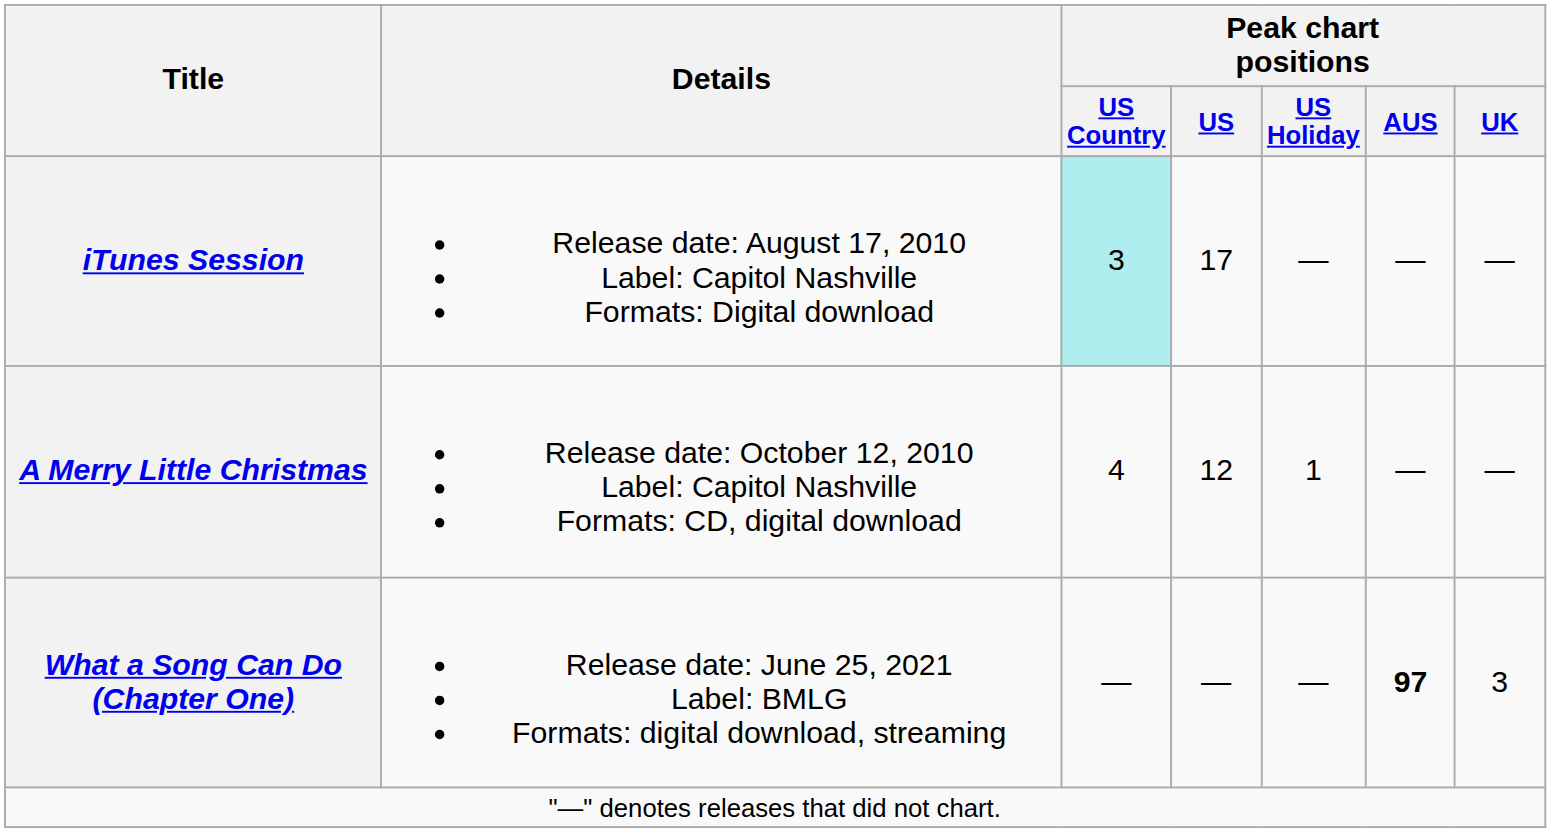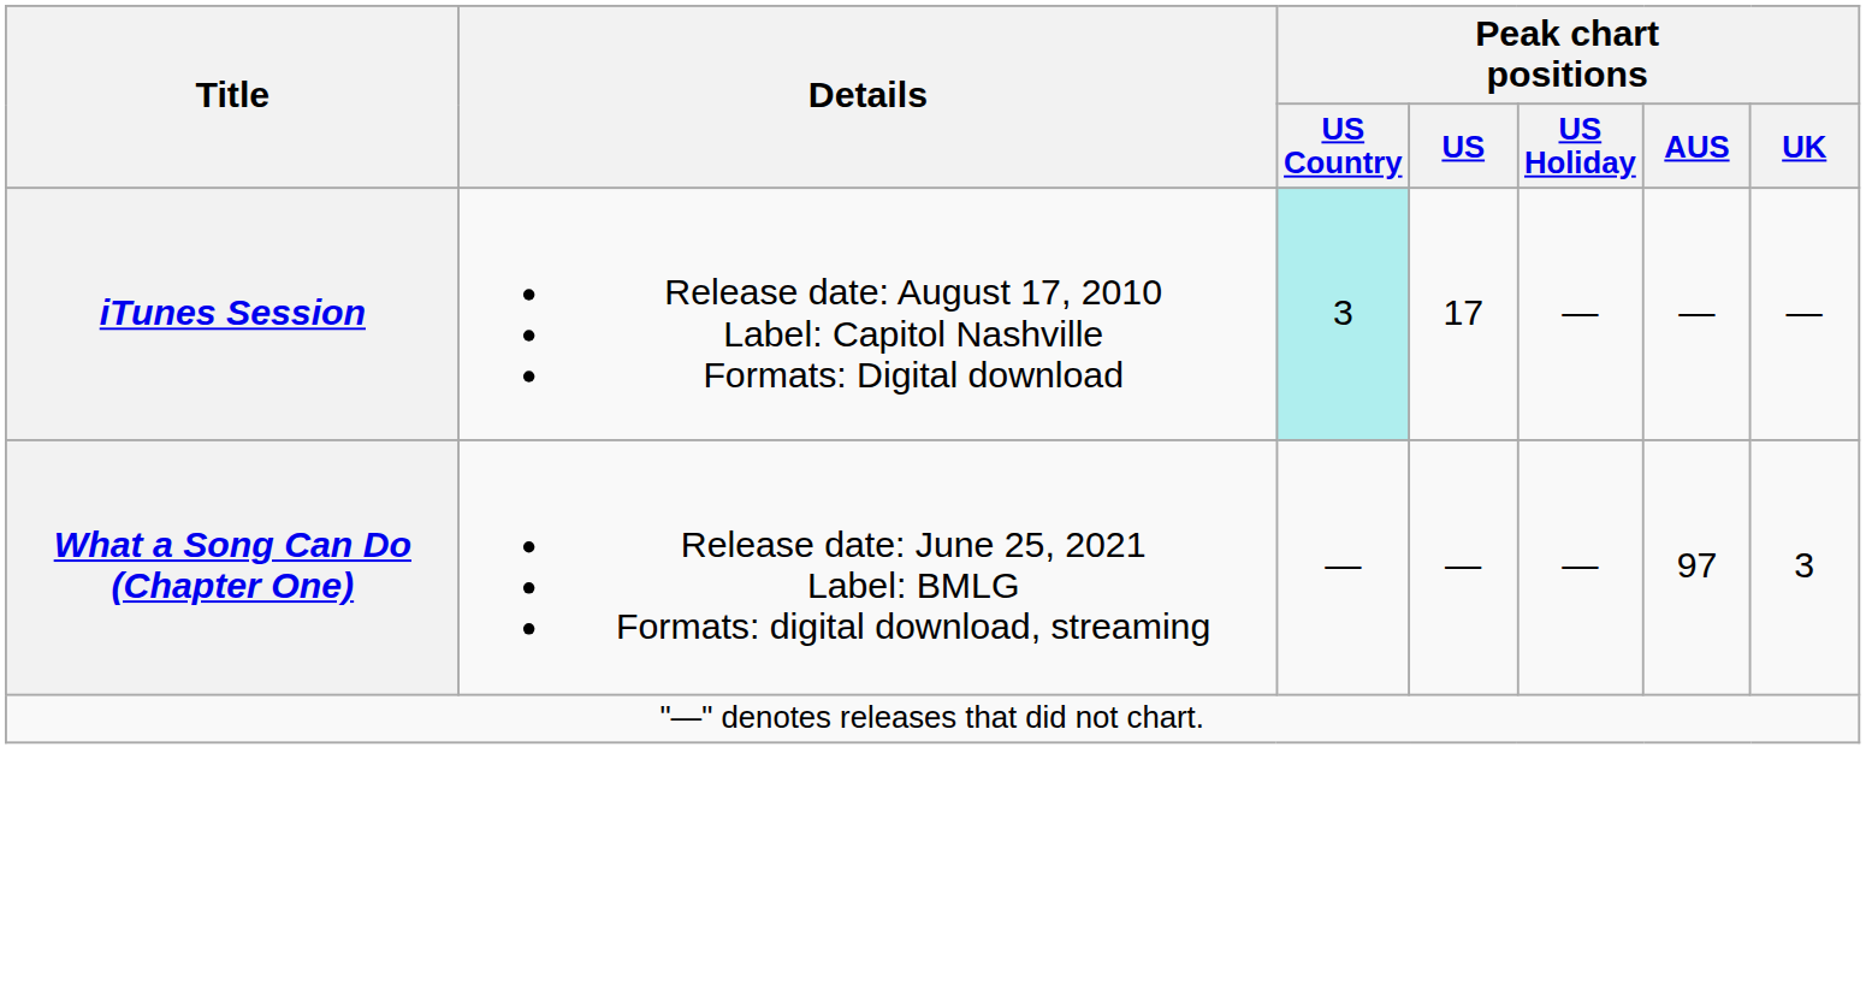- row: A Merry Little Christmas | Release date: October 12, 2010 Label: Capitol Nashville Formats: CD, digital download | 4 | 12 | 1 | — | —
What a Song Can Do (Chapter One) | Peak chart positions / AUS: bold -> normal
